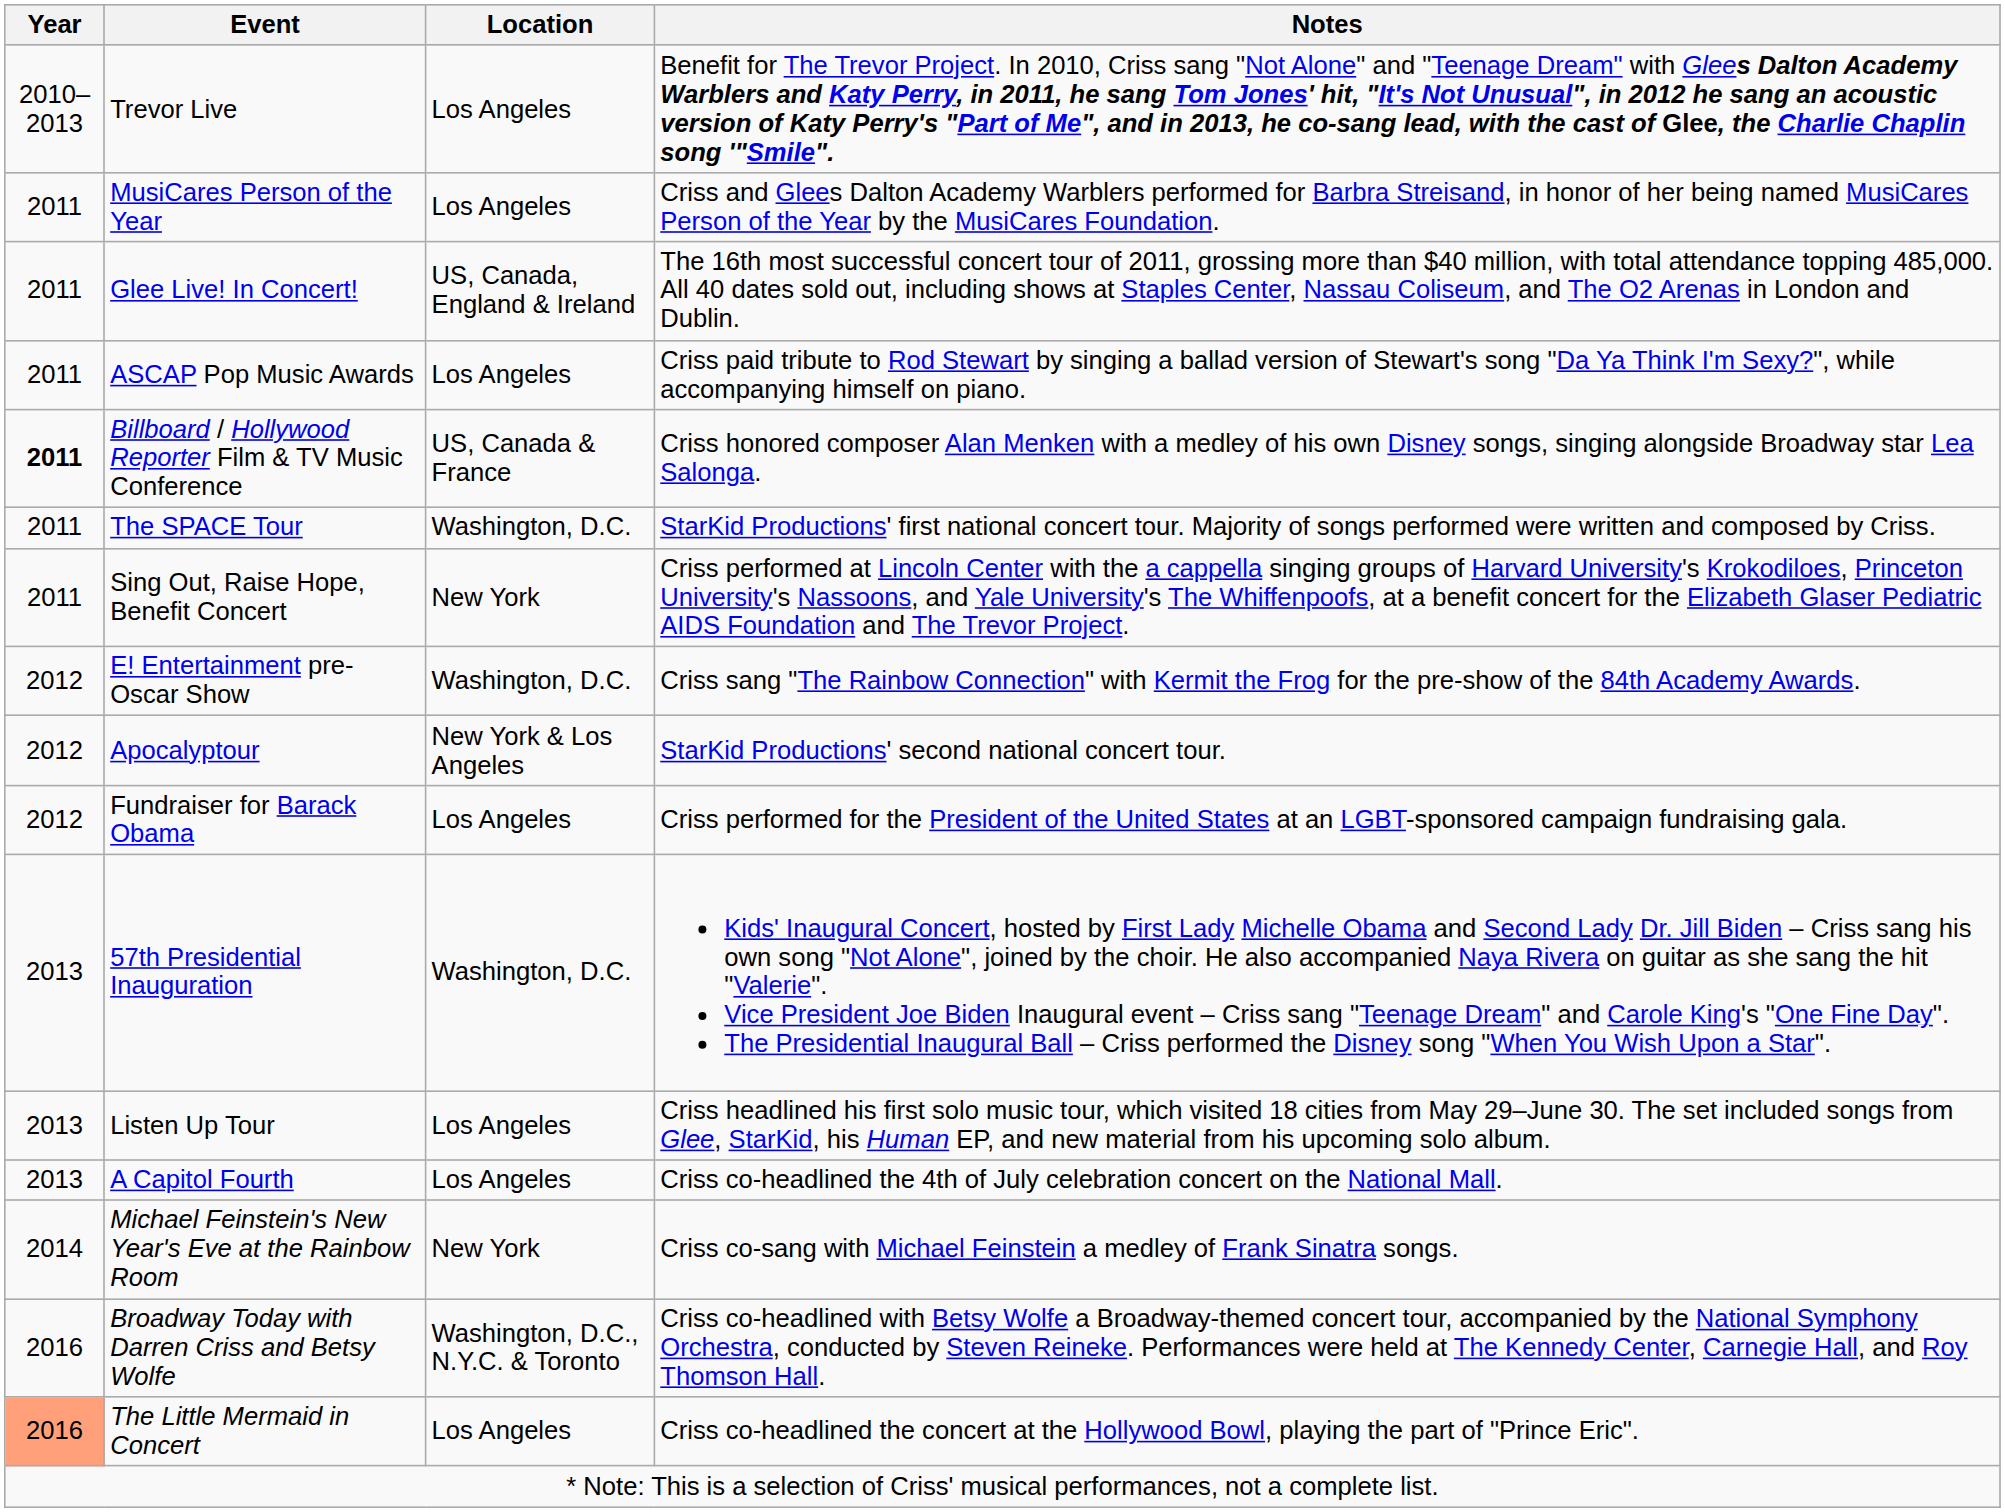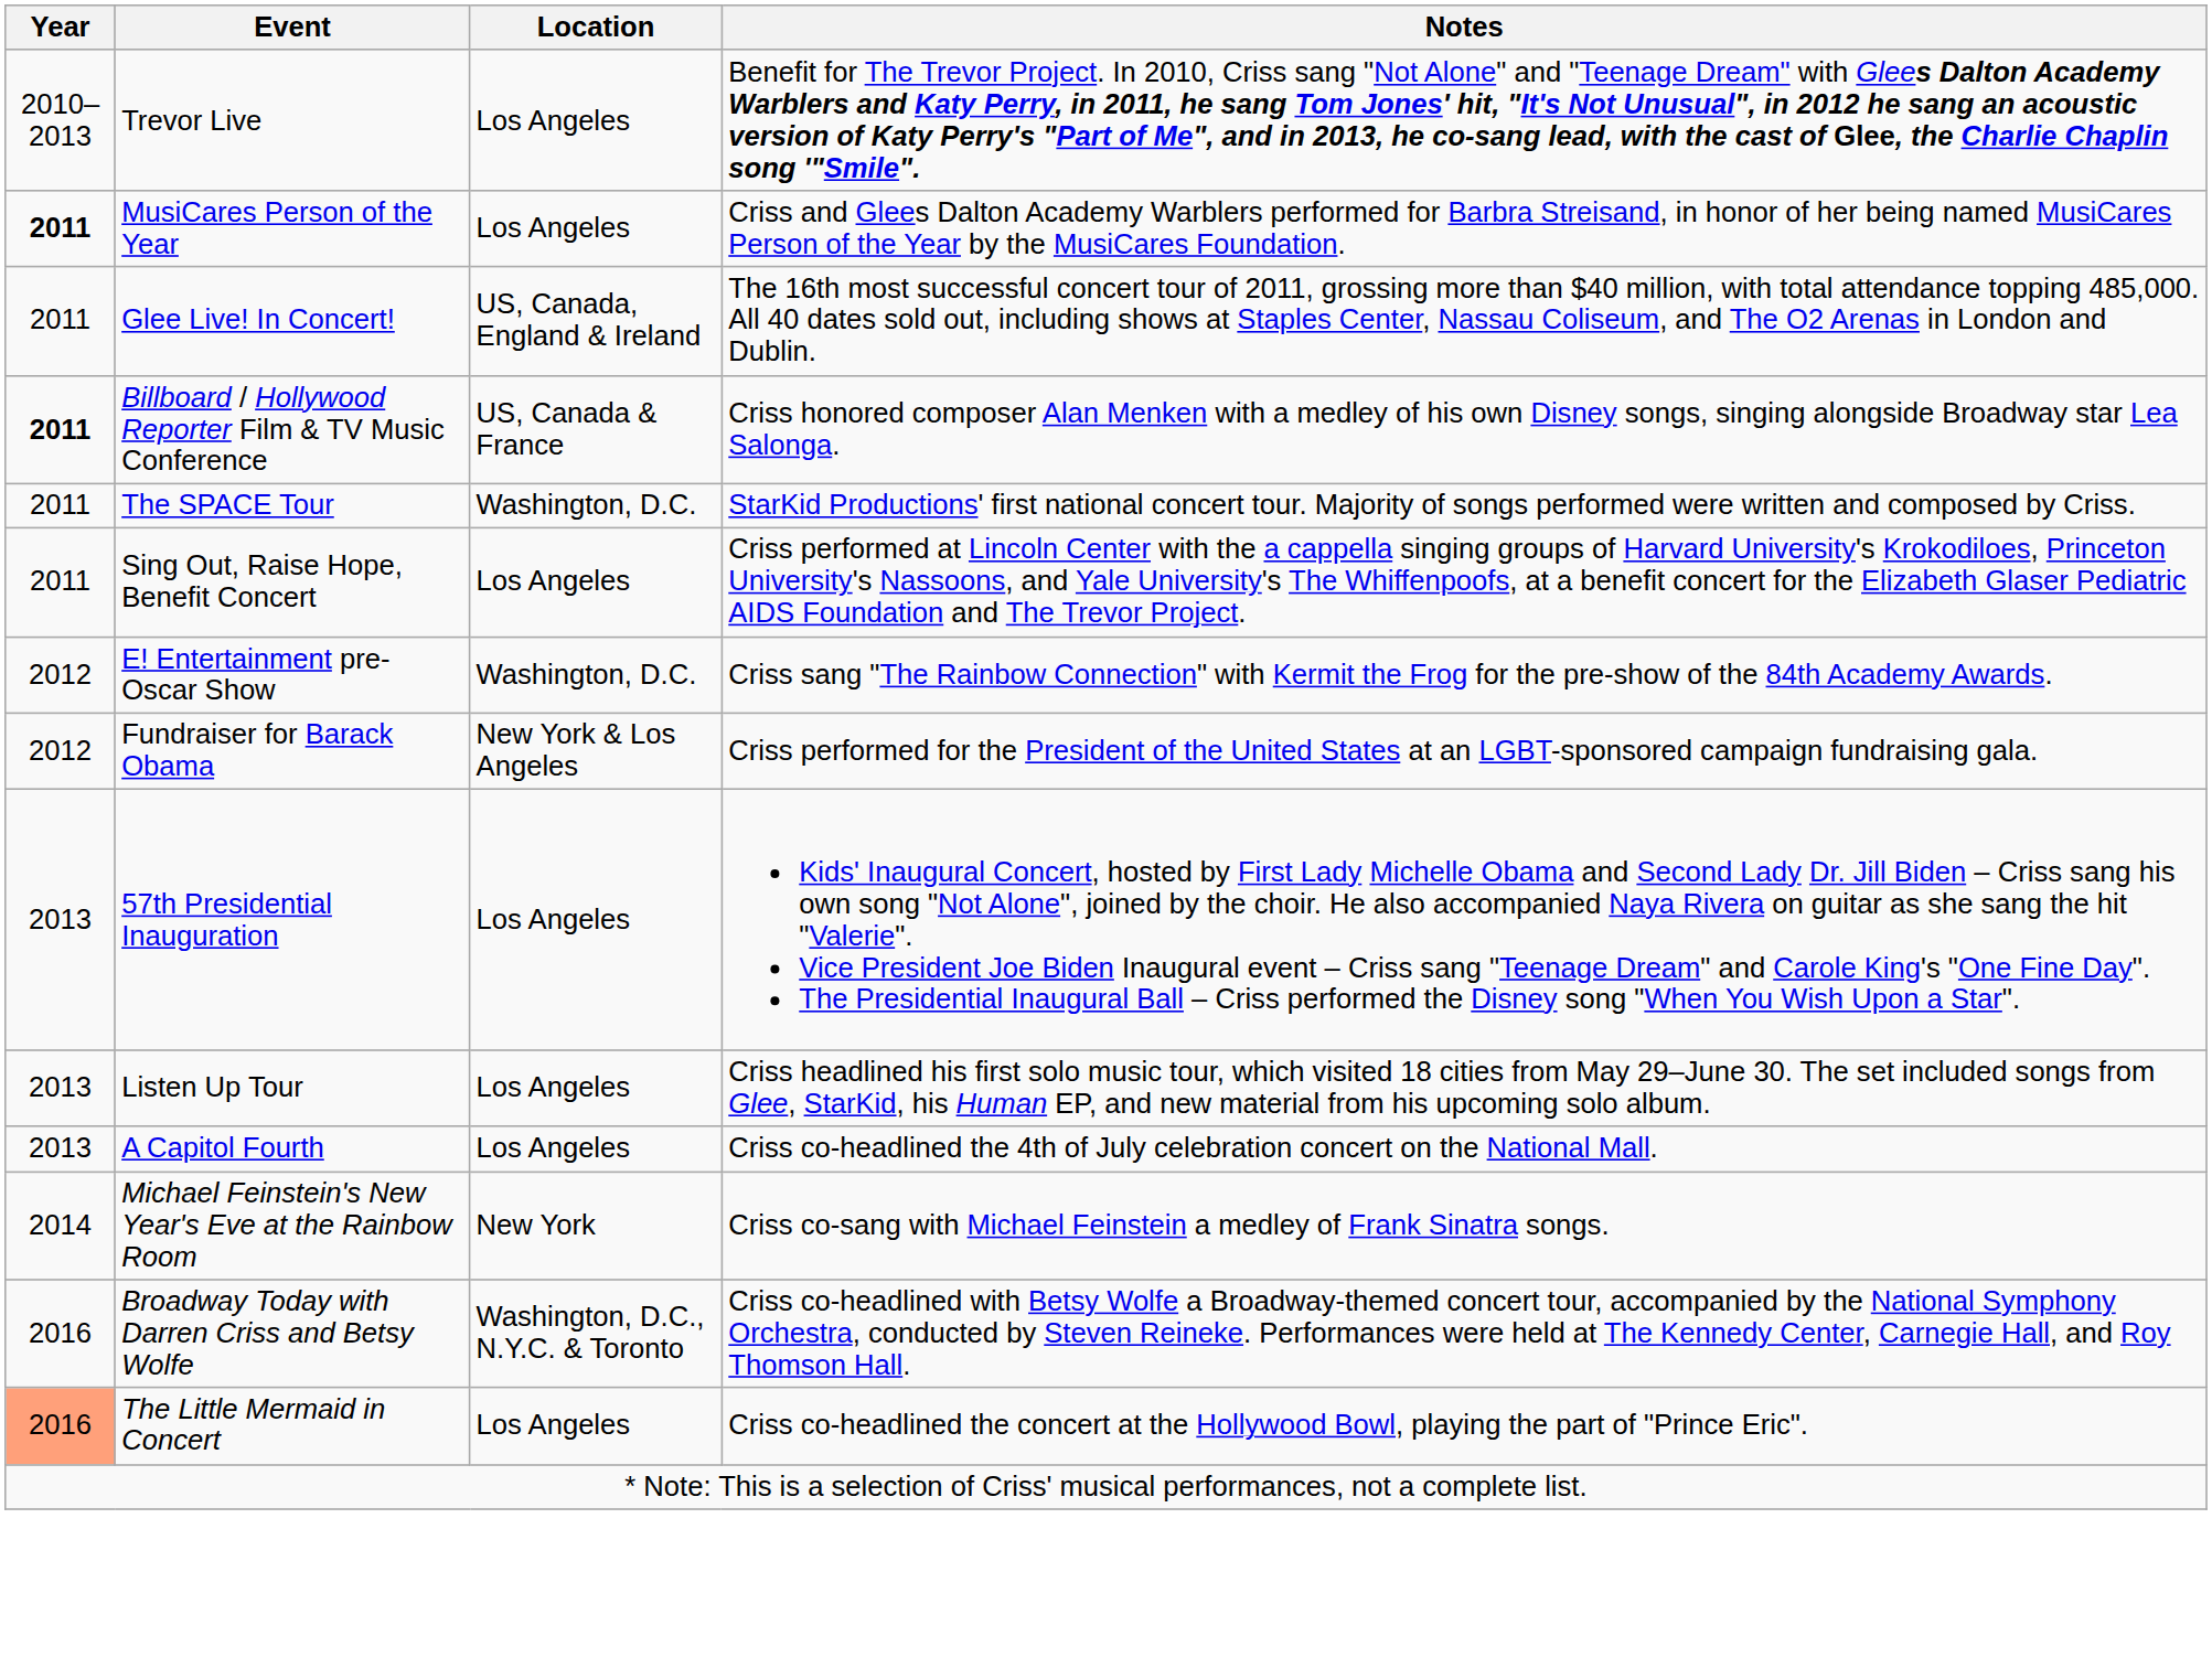MusiCares Person of the Year | Year: normal -> bold
- row: 2011 | ASCAP Pop Music Awards | Los Angeles | Criss paid tribute to Rod Stewart by singing a ballad version of Stewart's song "Da Ya Think I'm Sexy?", while accompanying himself on piano.
Sing Out, Raise Hope, Benefit Concert | Location: New York -> Los Angeles
- row: 2012 | Apocalyptour | New York & Los Angeles | StarKid Productions' second national concert tour.
Fundraiser for Barack Obama | Location: Los Angeles -> New York & Los Angeles
57th Presidential Inauguration | Location: Washington, D.C. -> Los Angeles
